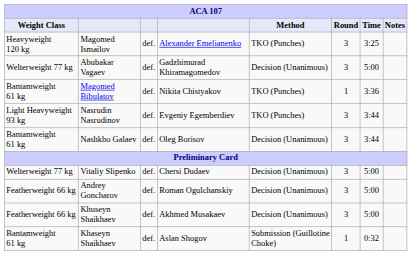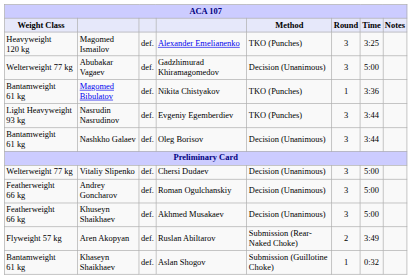+ row: Flyweight 57 kg | Aren Akopyan | def. | Ruslan Abiltarov | Submission (Rear-Naked Choke) | 2 | 3:49
